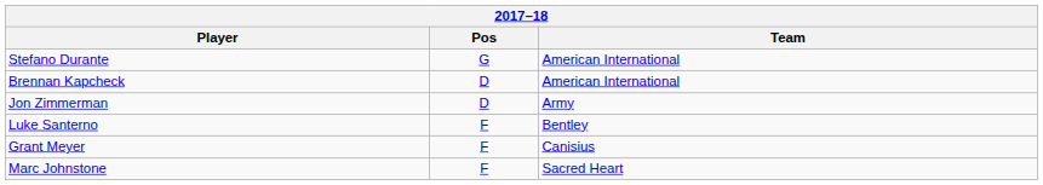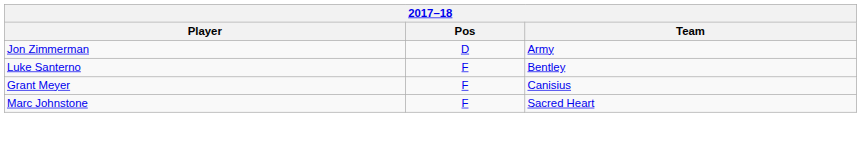- row: Stefano Durante | G | American International
- row: Brennan Kapcheck | D | American International
